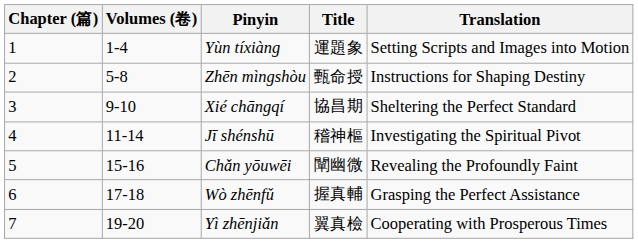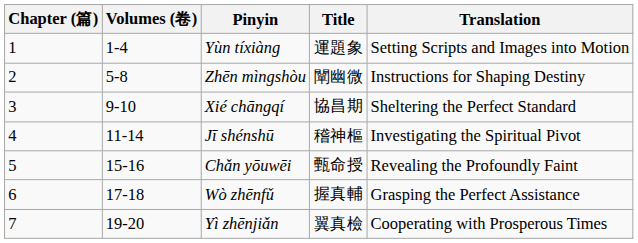Zhēn mìngshòu | Title: 甄命授 -> 闡幽微
Chǎn yōuwēi | Title: 闡幽微 -> 甄命授
